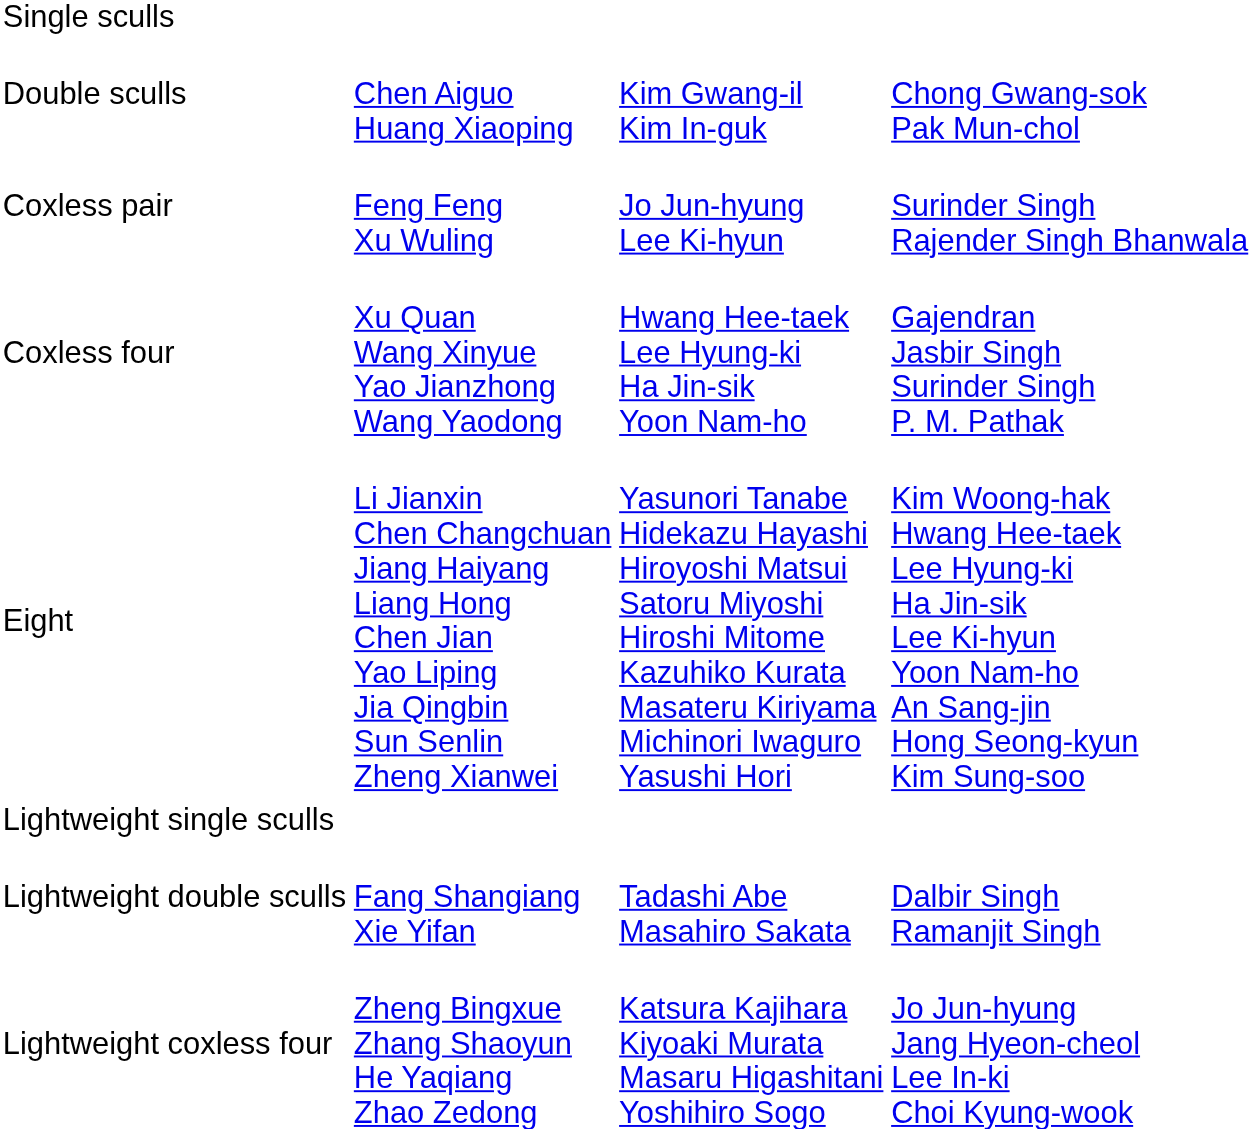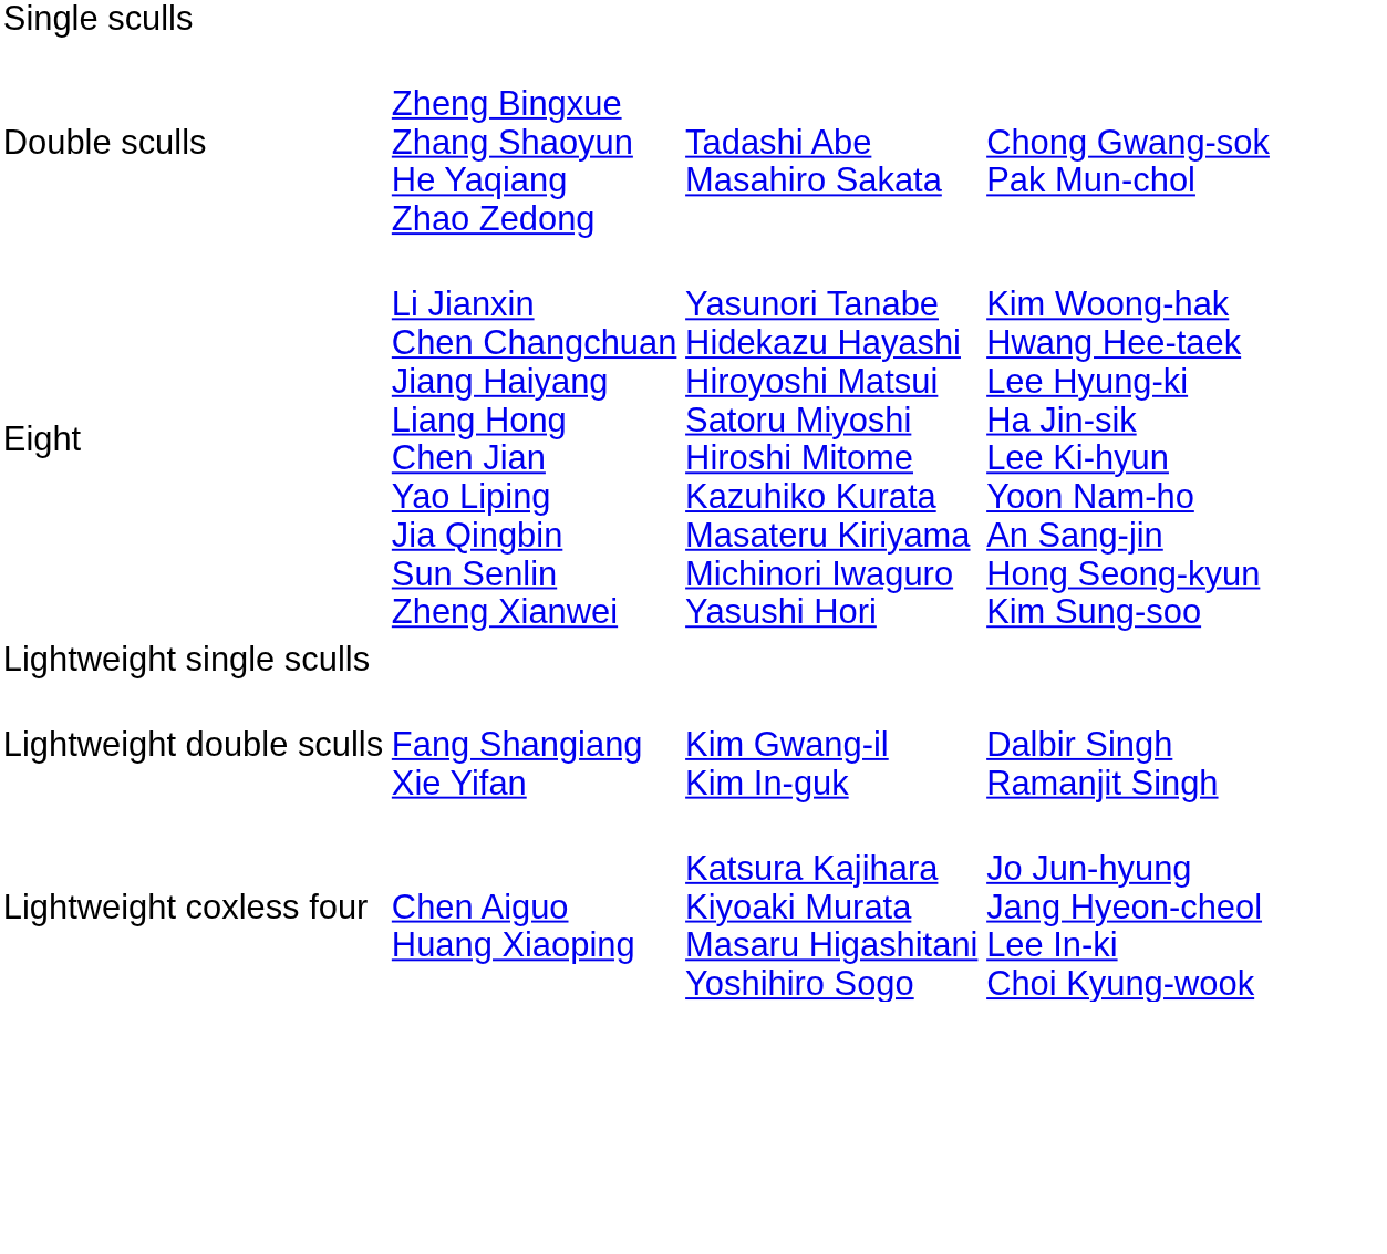Double sculls | column 2: Chen Aiguo Huang Xiaoping -> Zheng Bingxue Zhang Shaoyun He Yaqiang Zhao Zedong
Double sculls | column 3: Kim Gwang-il Kim In-guk -> Tadashi Abe Masahiro Sakata
- row: Coxless pair | Feng Feng Xu Wuling | Jo Jun-hyung Lee Ki-hyun | Surinder Singh Rajender Singh Bhanwala
- row: Coxless four | Xu Quan Wang Xinyue Yao Jianzhong Wang Yaodong | Hwang Hee-taek Lee Hyung-ki Ha Jin-sik Yoon Nam-ho | Gajendran Jasbir Singh Surinder Singh P. M. Pathak
Lightweight double sculls | column 3: Tadashi Abe Masahiro Sakata -> Kim Gwang-il Kim In-guk
Lightweight coxless four | column 2: Zheng Bingxue Zhang Shaoyun He Yaqiang Zhao Zedong -> Chen Aiguo Huang Xiaoping
